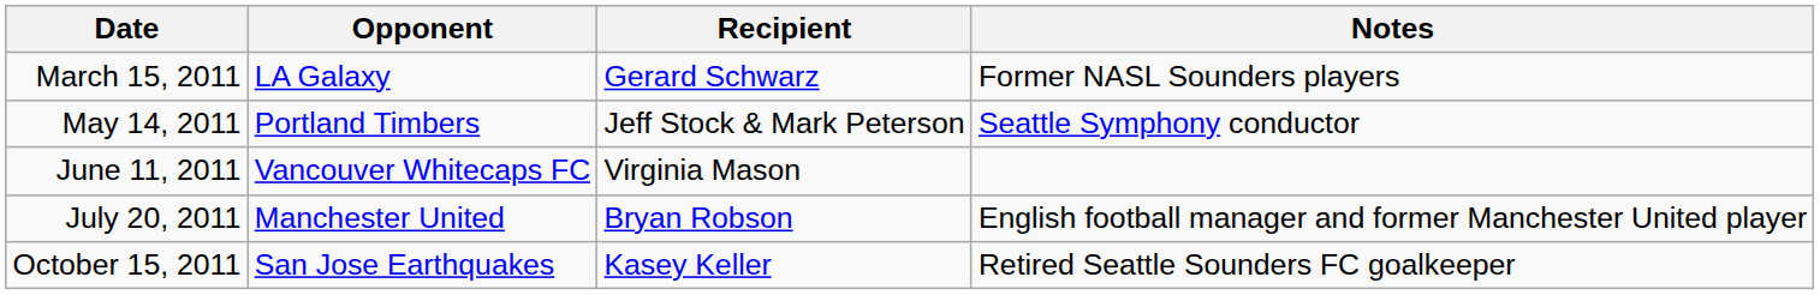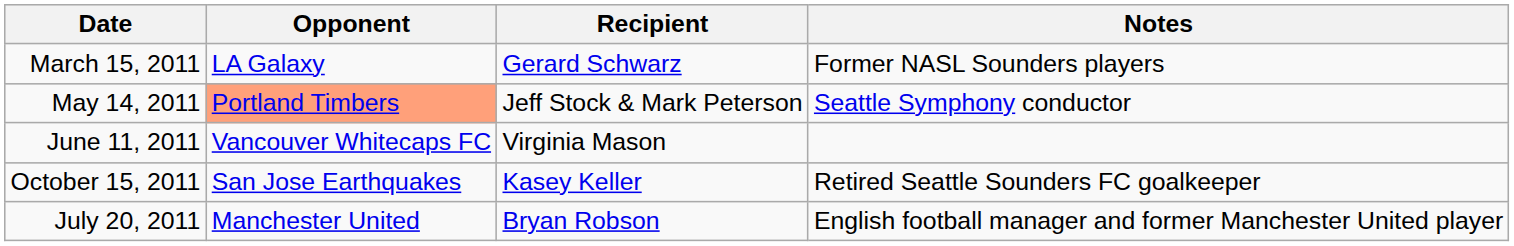May 14, 2011 | Opponent: no background -> lightsalmon background
rows swapped: July 20, 2011 <-> October 15, 2011
